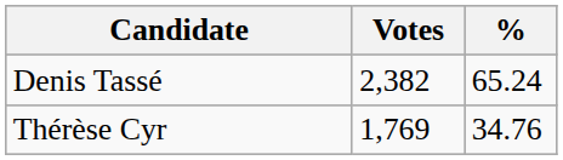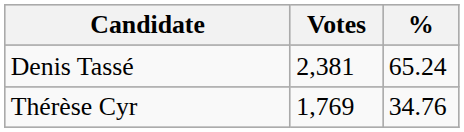Denis Tassé | Votes: 2,382 -> 2,381
